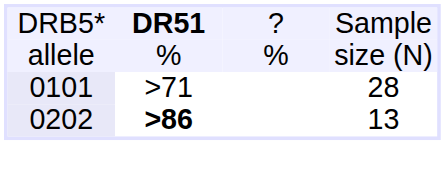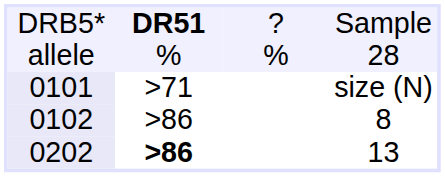allele | column 4: size (N) -> 28
0101 | column 4: 28 -> size (N)
+ row: 0102 | >86 | 8
